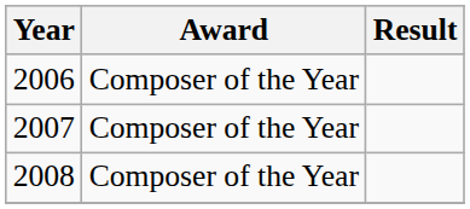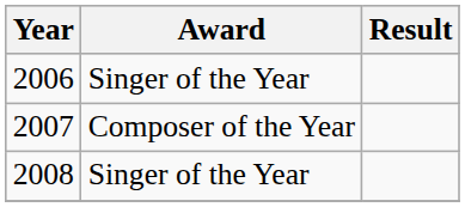2006 | Award: Composer of the Year -> Singer of the Year
2008 | Award: Composer of the Year -> Singer of the Year
